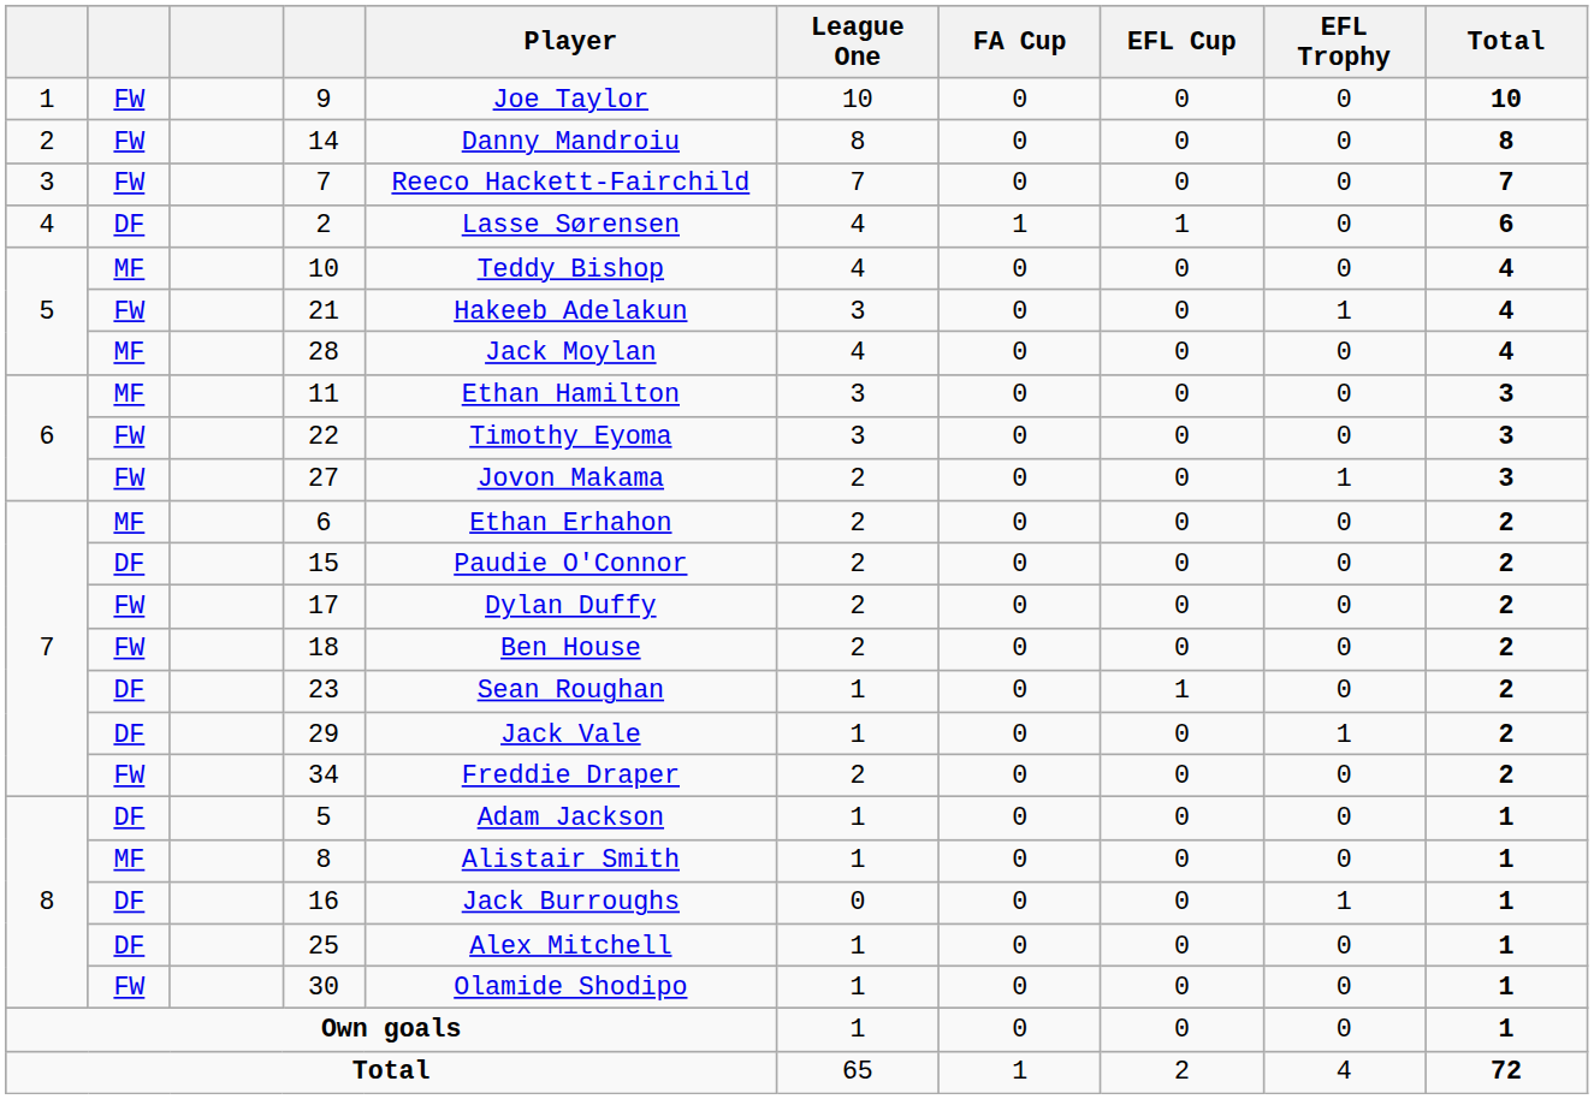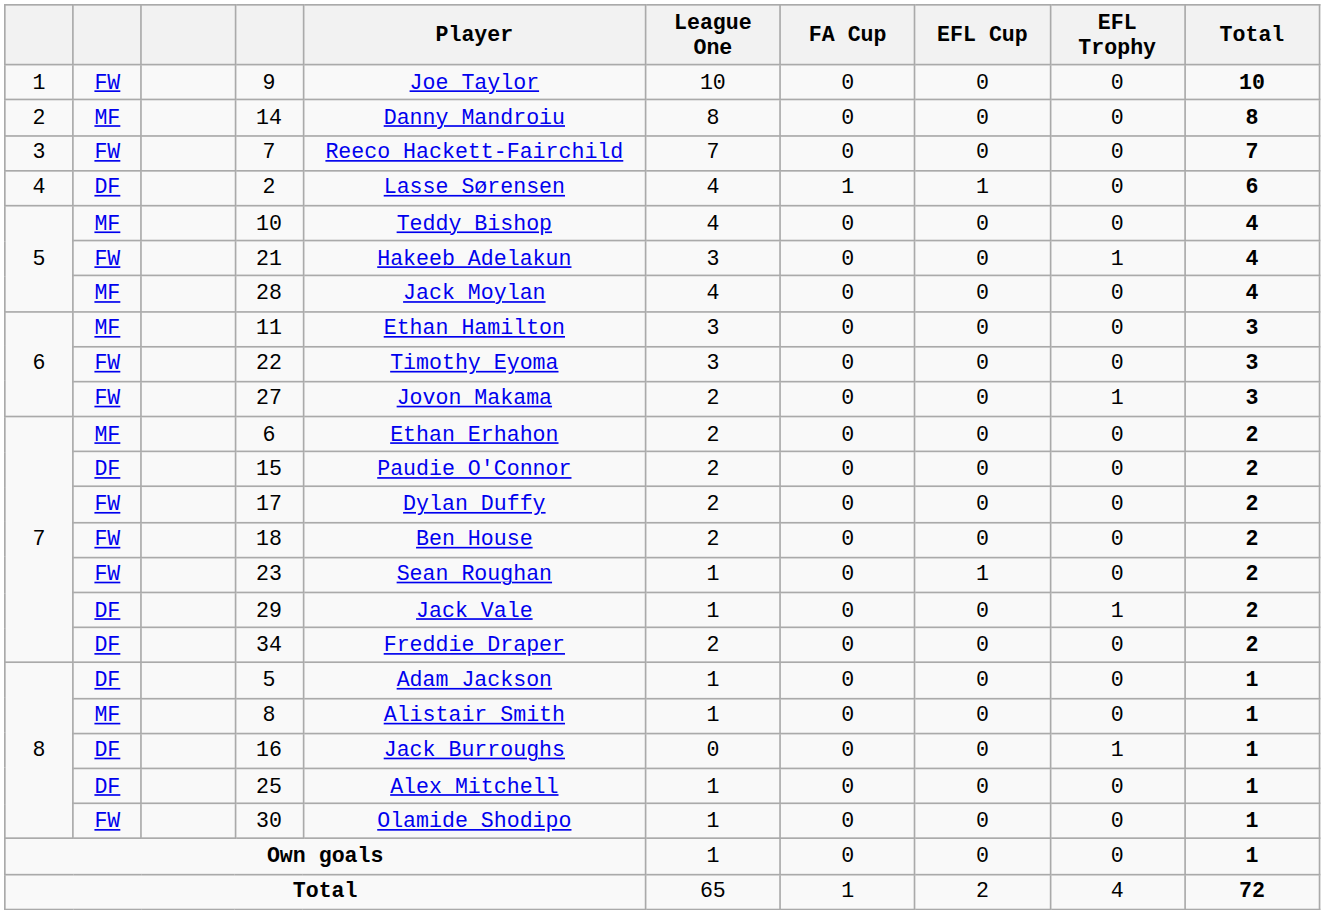14 | column 2: FW -> MF
23 | column 2: DF -> FW
34 | column 2: FW -> DF
